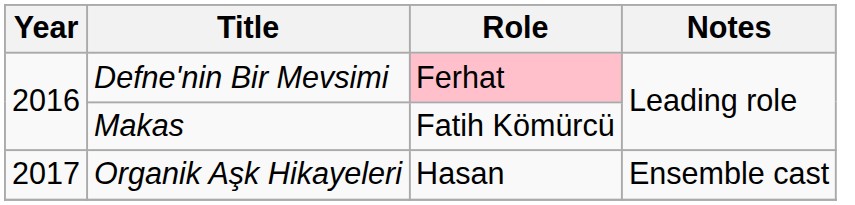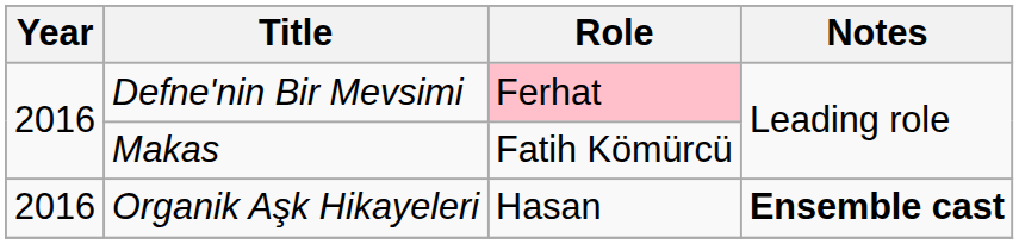Organik Aşk Hikayeleri | Year: 2017 -> 2016
Organik Aşk Hikayeleri | Notes: normal -> bold
